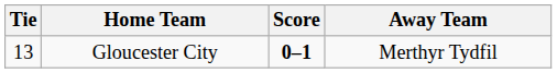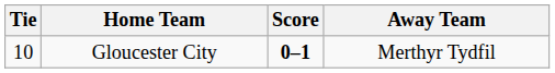Gloucester City | Tie: 13 -> 10
